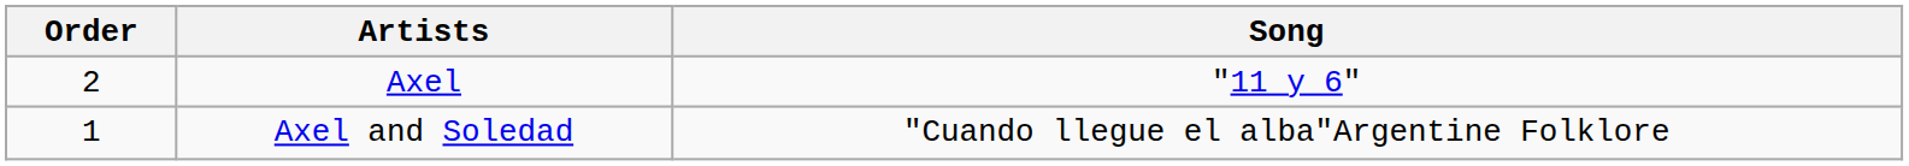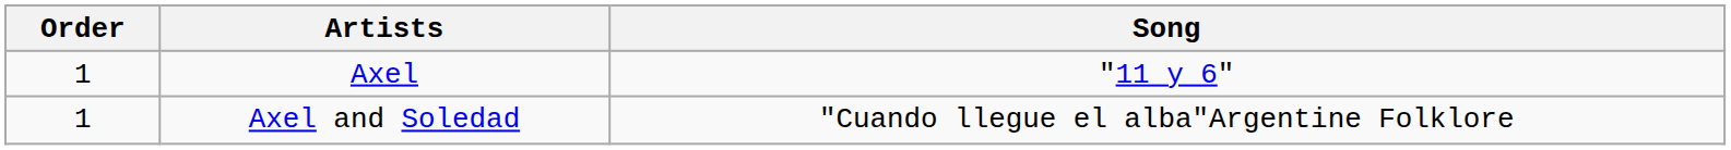Axel | Order: 2 -> 1
